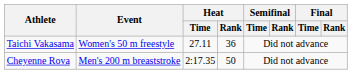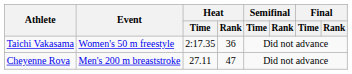Taichi Vakasama | Heat / Time: 27.11 -> 2:17.35
Cheyenne Rova | Heat / Time: 2:17.35 -> 27.11
Cheyenne Rova | Heat / Rank: 50 -> 47
